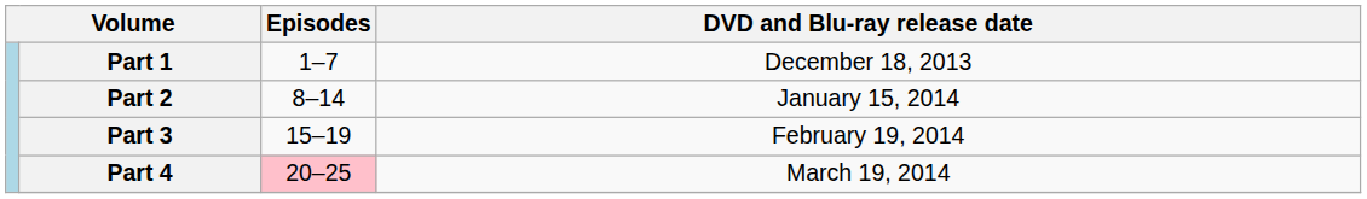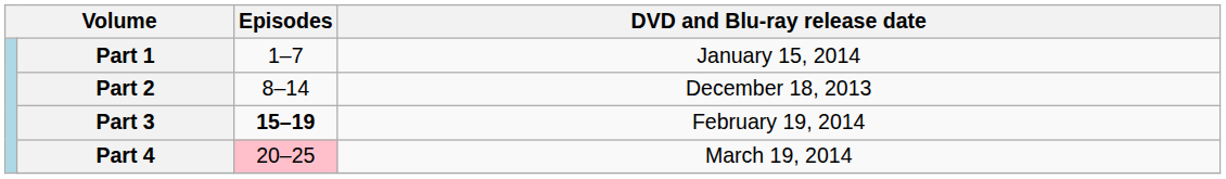Part 1 | DVD and Blu-ray release date: December 18, 2013 -> January 15, 2014
Part 2 | DVD and Blu-ray release date: January 15, 2014 -> December 18, 2013
Part 3 | Episodes: normal -> bold
